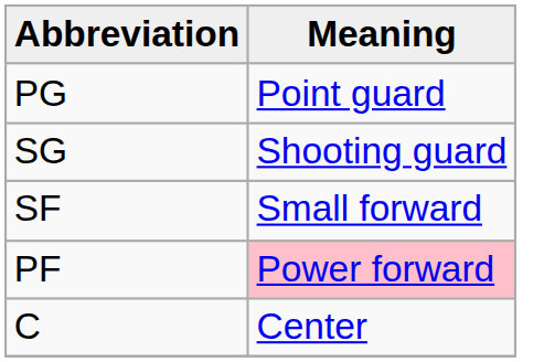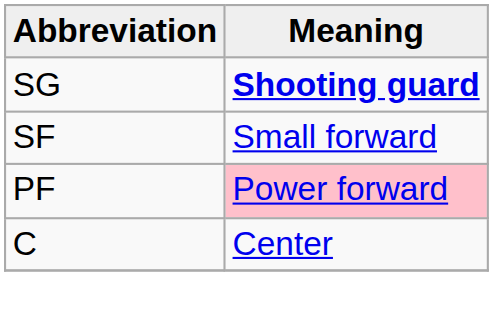- row: PG | Point guard
SG | Meaning: normal -> bold
